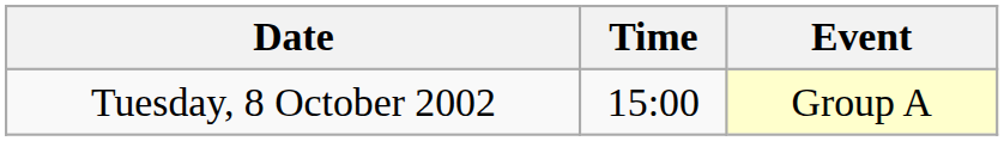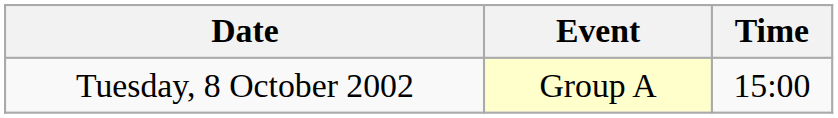columns swapped: Time <-> Event
